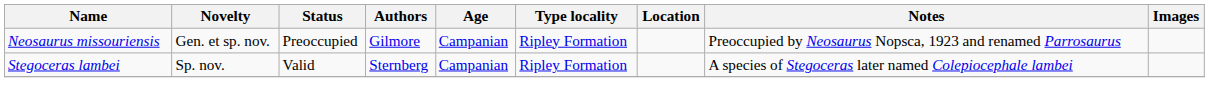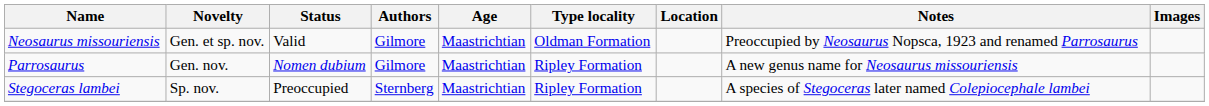Neosaurus missouriensis | Status: Preoccupied -> Valid
Neosaurus missouriensis | Age: Campanian -> Maastrichtian
Neosaurus missouriensis | Type locality: Ripley Formation -> Oldman Formation
+ row: Parrosaurus | Gen. nov. | Nomen dubium | Gilmore | Maastrichtian | Ripley Formation | A new genus name for Neosaurus missouriensis
Stegoceras lambei | Status: Valid -> Preoccupied
Stegoceras lambei | Age: Campanian -> Maastrichtian
